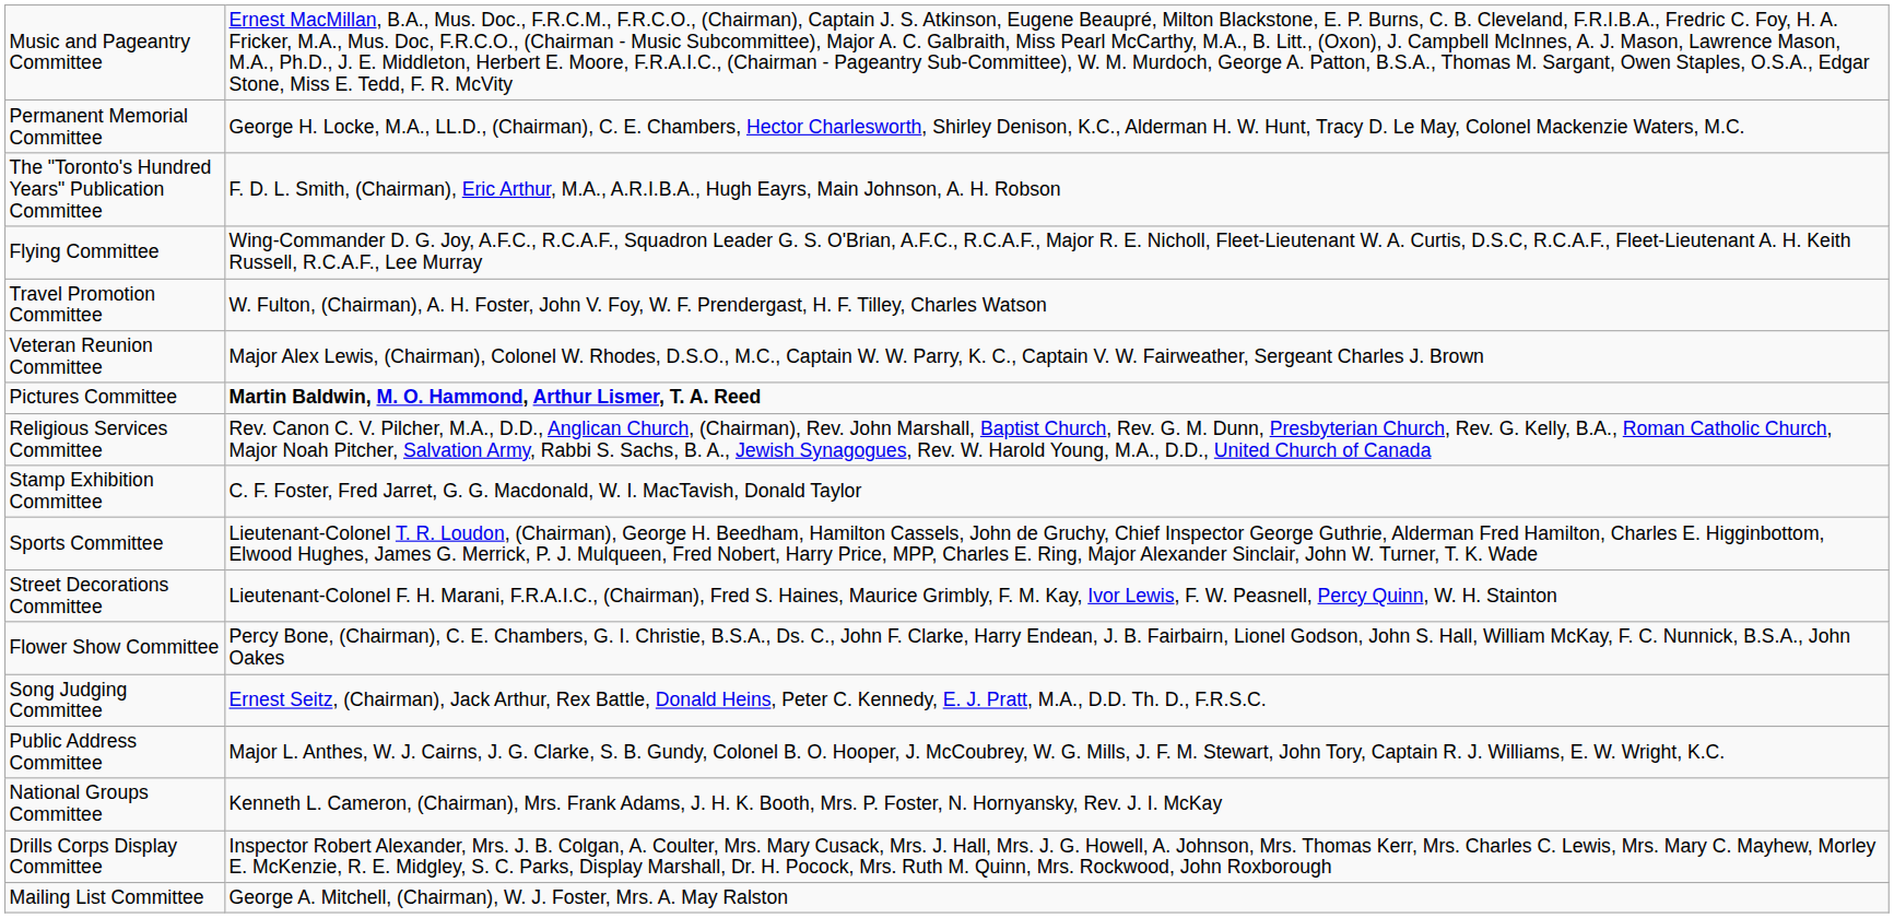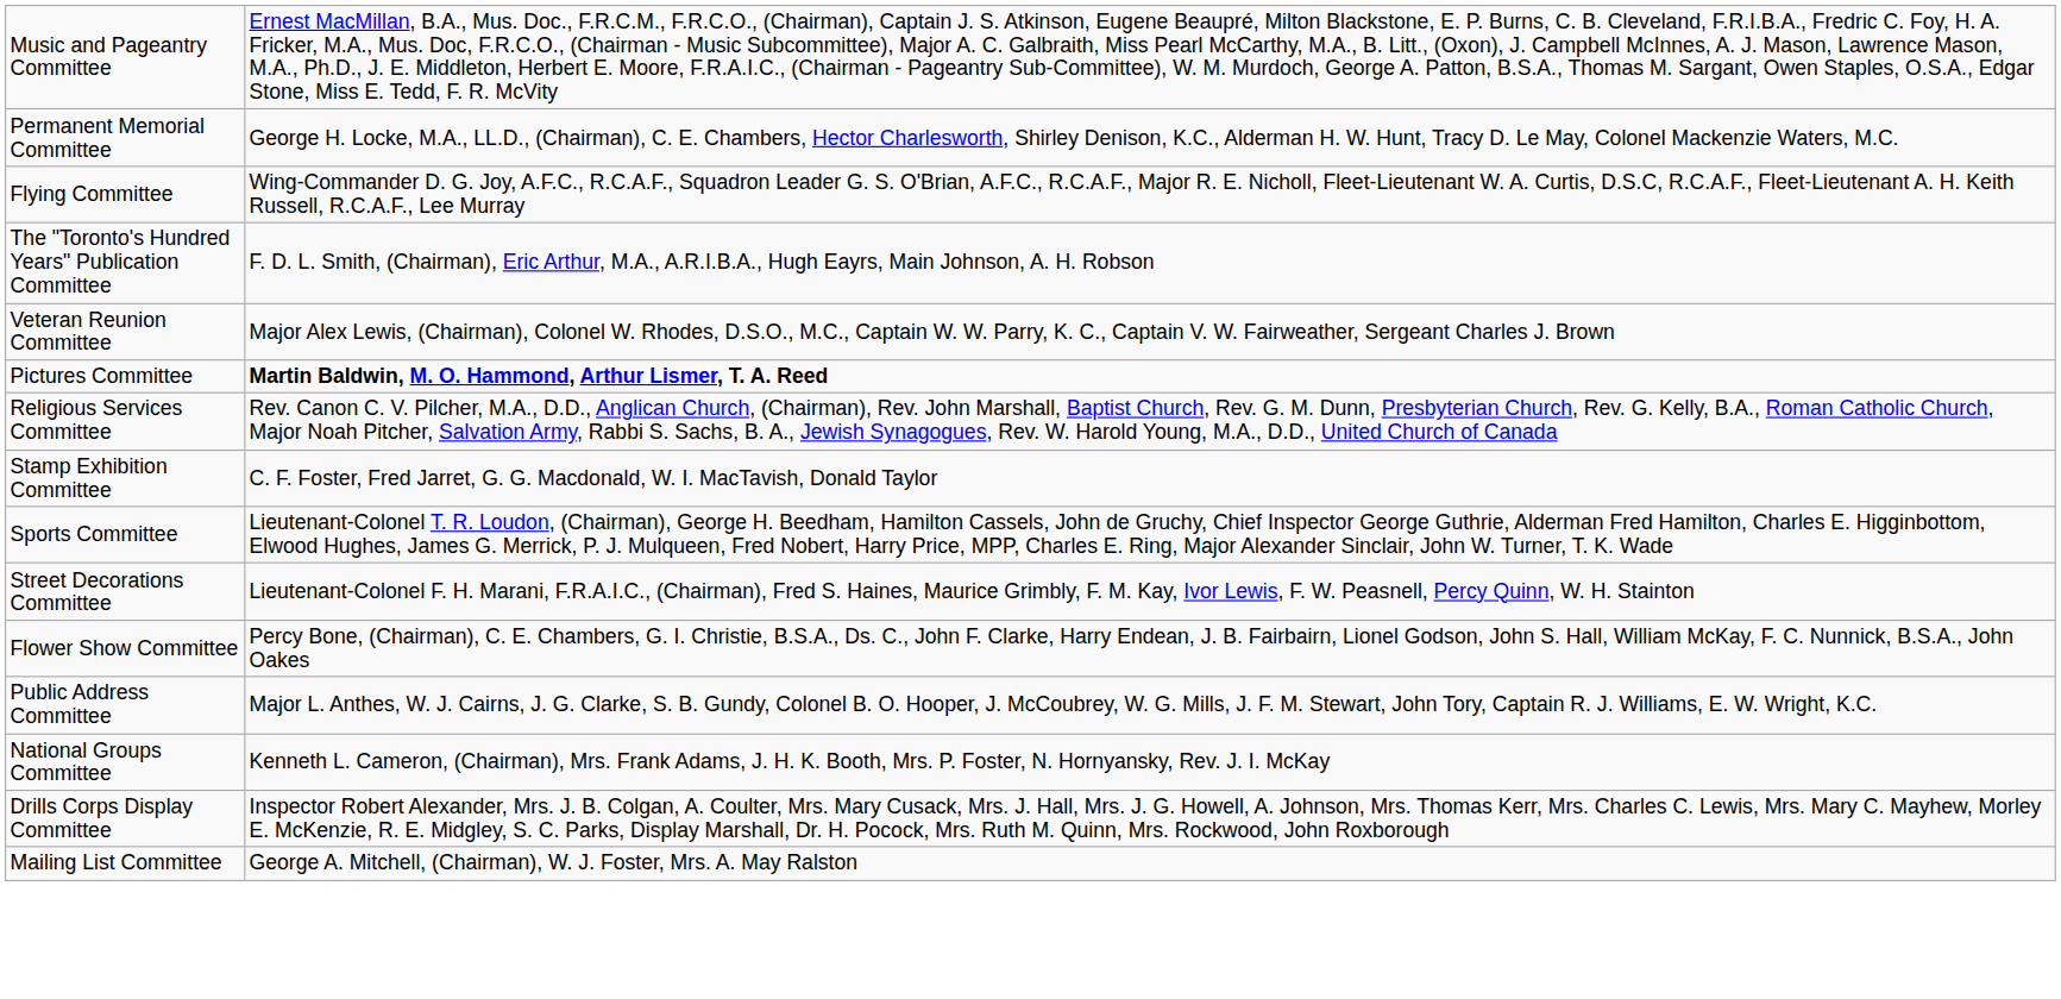rows swapped: Flying Committee <-> The "Toronto's Hundred Years" Publication Committee
- row: Travel Promotion Committee | W. Fulton, (Chairman), A. H. Foster, John V. Foy, W. F. Prendergast, H. F. Tilley, Charles Watson
- row: Song Judging Committee | Ernest Seitz, (Chairman), Jack Arthur, Rex Battle, Donald Heins, Peter C. Kennedy, E. J. Pratt, M.A., D.D. Th. D., F.R.S.C.
